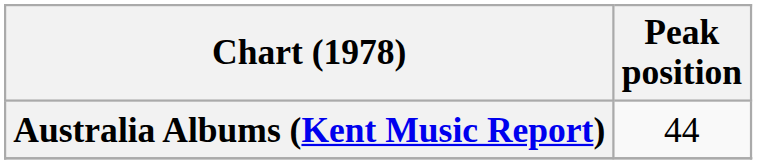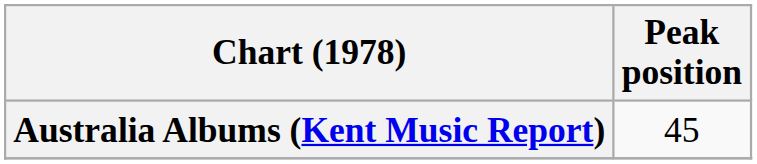Australia Albums (Kent Music Report) | Peak position: 44 -> 45
